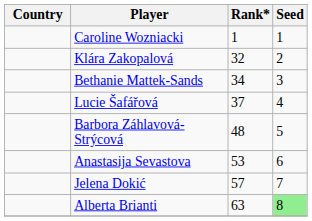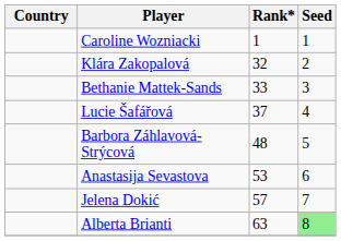Bethanie Mattek-Sands | Rank*: 34 -> 33
